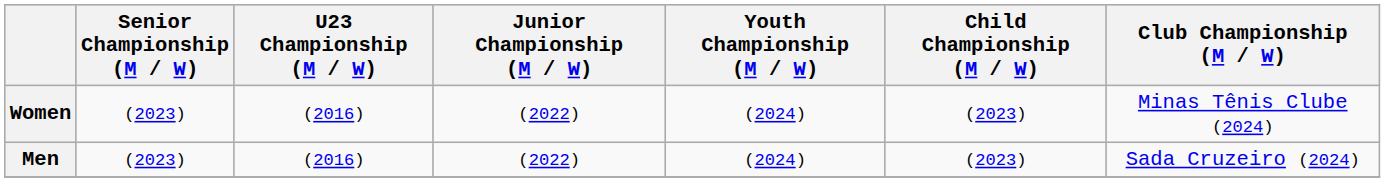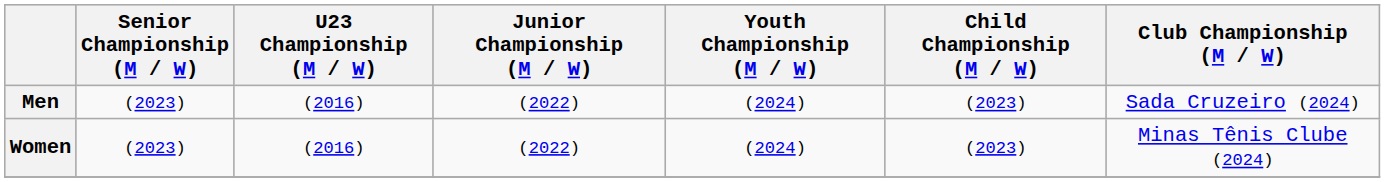rows swapped: Men <-> Women
